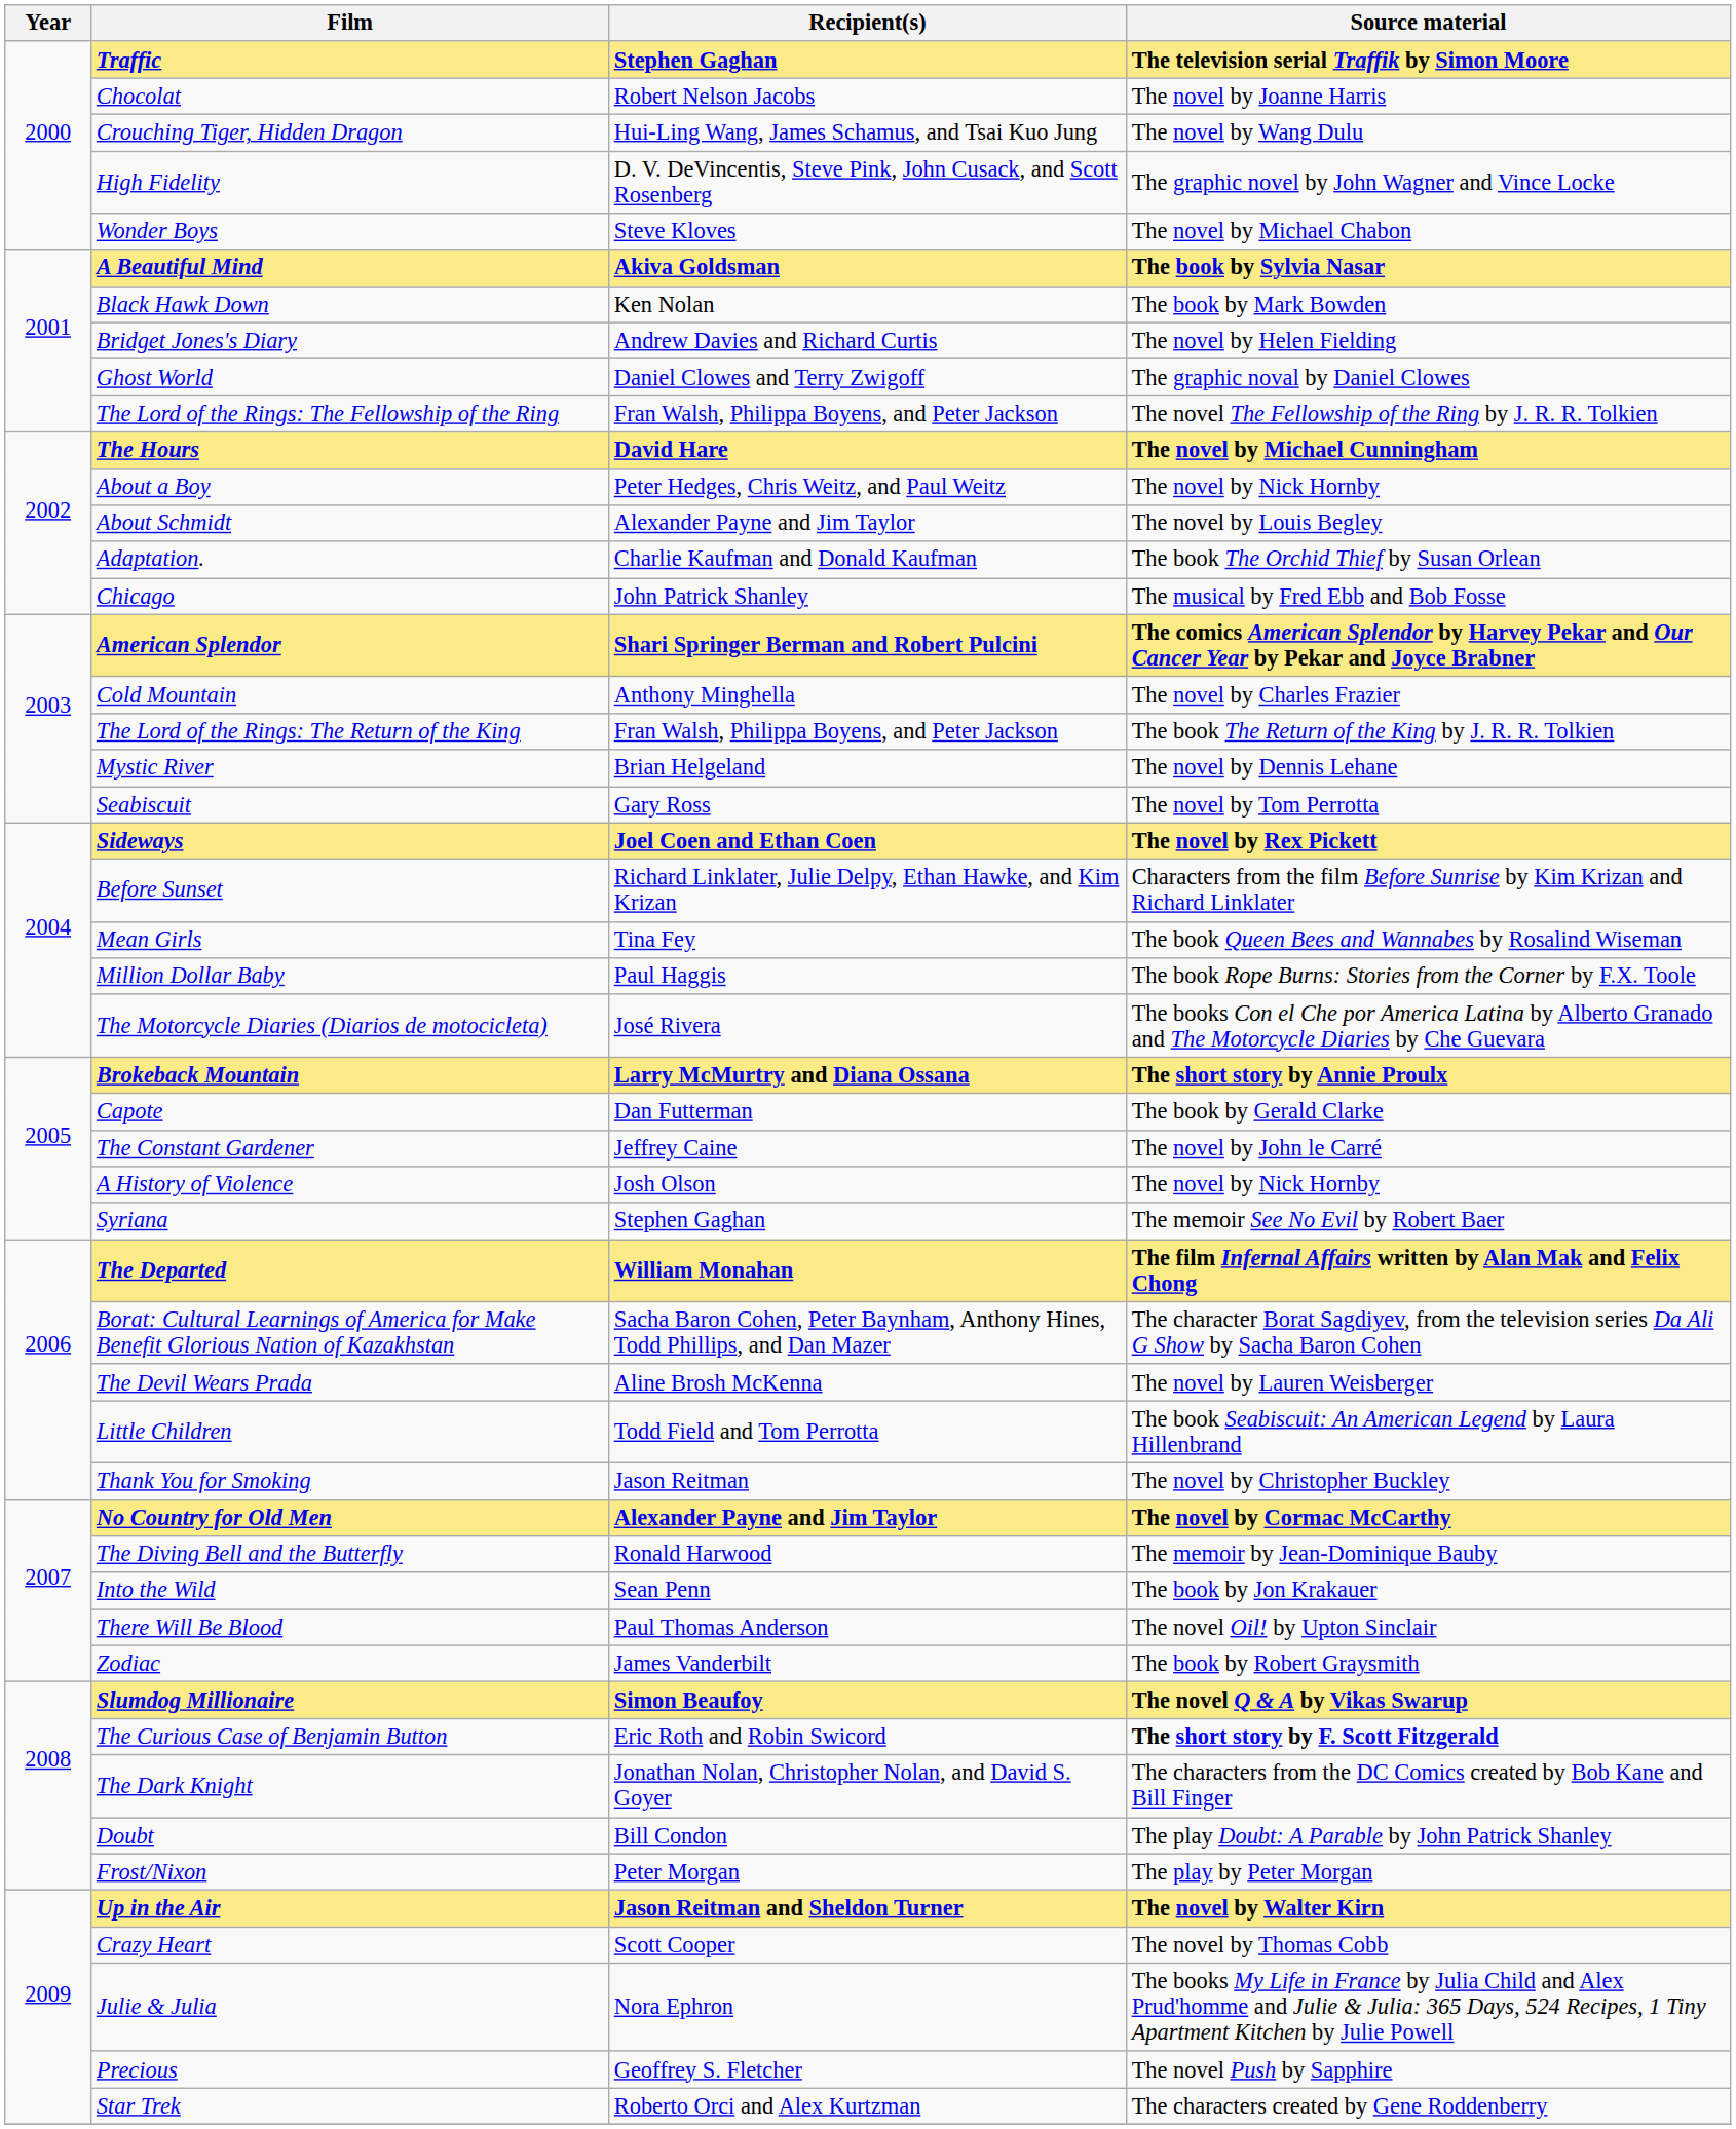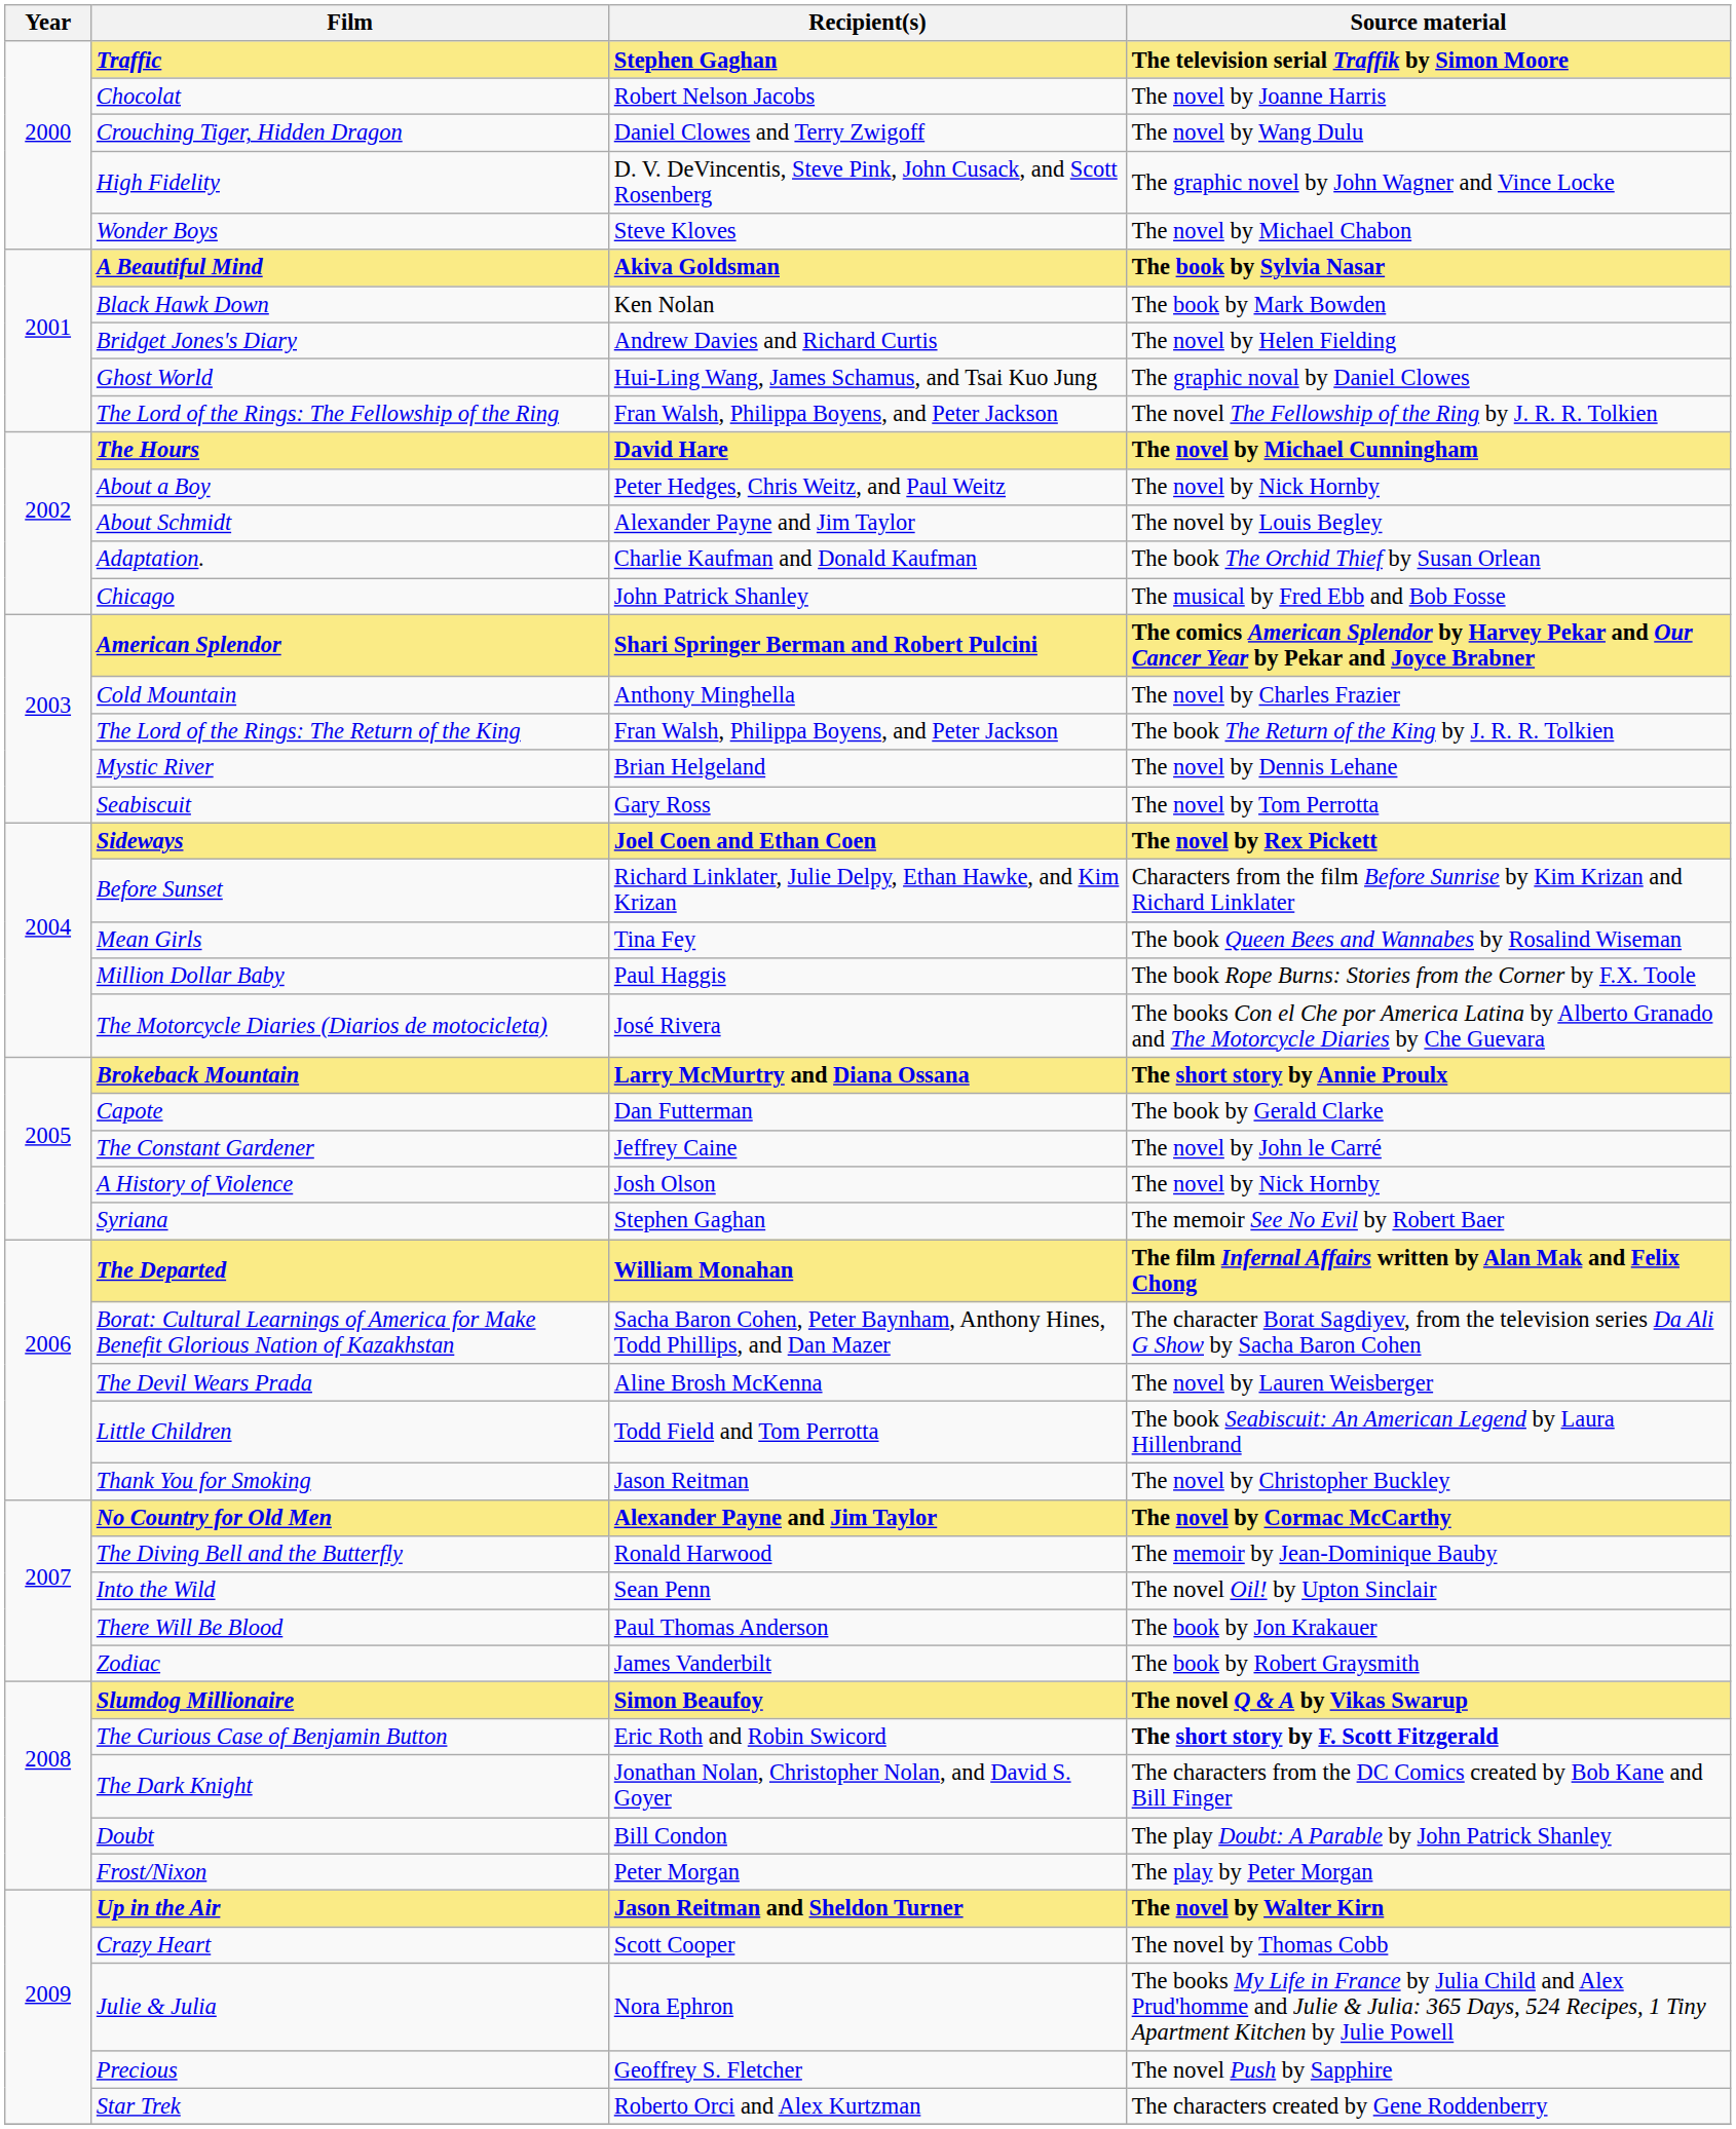Crouching Tiger, Hidden Dragon | Recipient(s): Hui-Ling Wang, James Schamus, and Tsai Kuo Jung -> Daniel Clowes and Terry Zwigoff
Ghost World | Recipient(s): Daniel Clowes and Terry Zwigoff -> Hui-Ling Wang, James Schamus, and Tsai Kuo Jung
Into the Wild | Source material: The book by Jon Krakauer -> The novel Oil! by Upton Sinclair
There Will Be Blood | Source material: The novel Oil! by Upton Sinclair -> The book by Jon Krakauer
